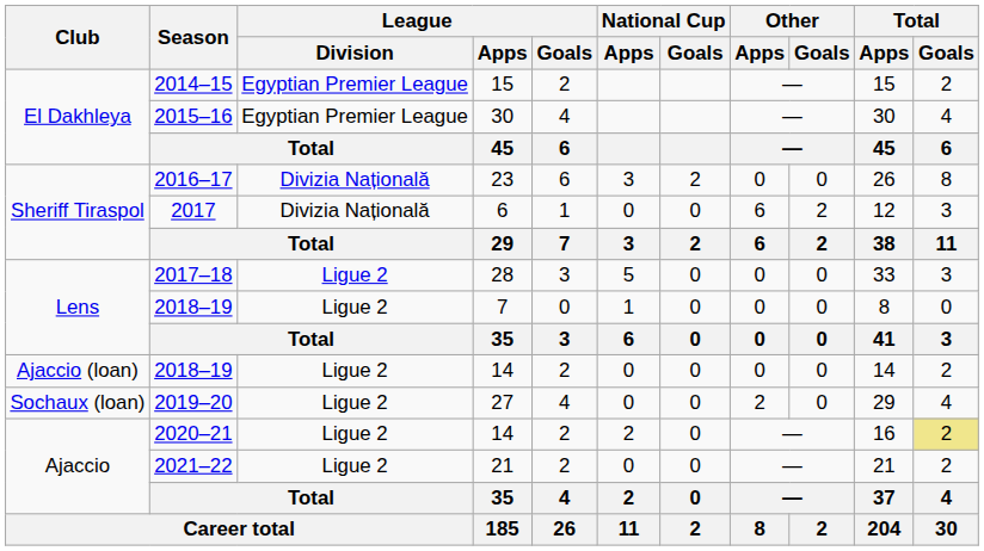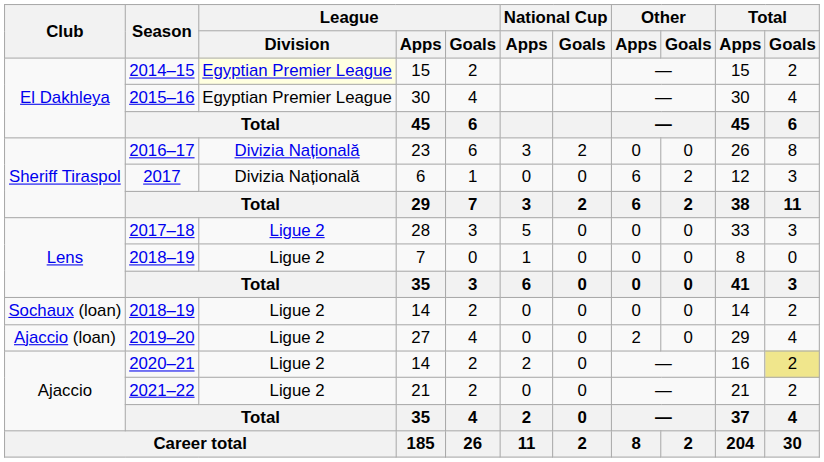2014–15 | League / Division: no background -> lightyellow background
2018–19 / 14 | Club: Ajaccio (loan) -> Sochaux (loan)
2019–20 | Club: Sochaux (loan) -> Ajaccio (loan)
